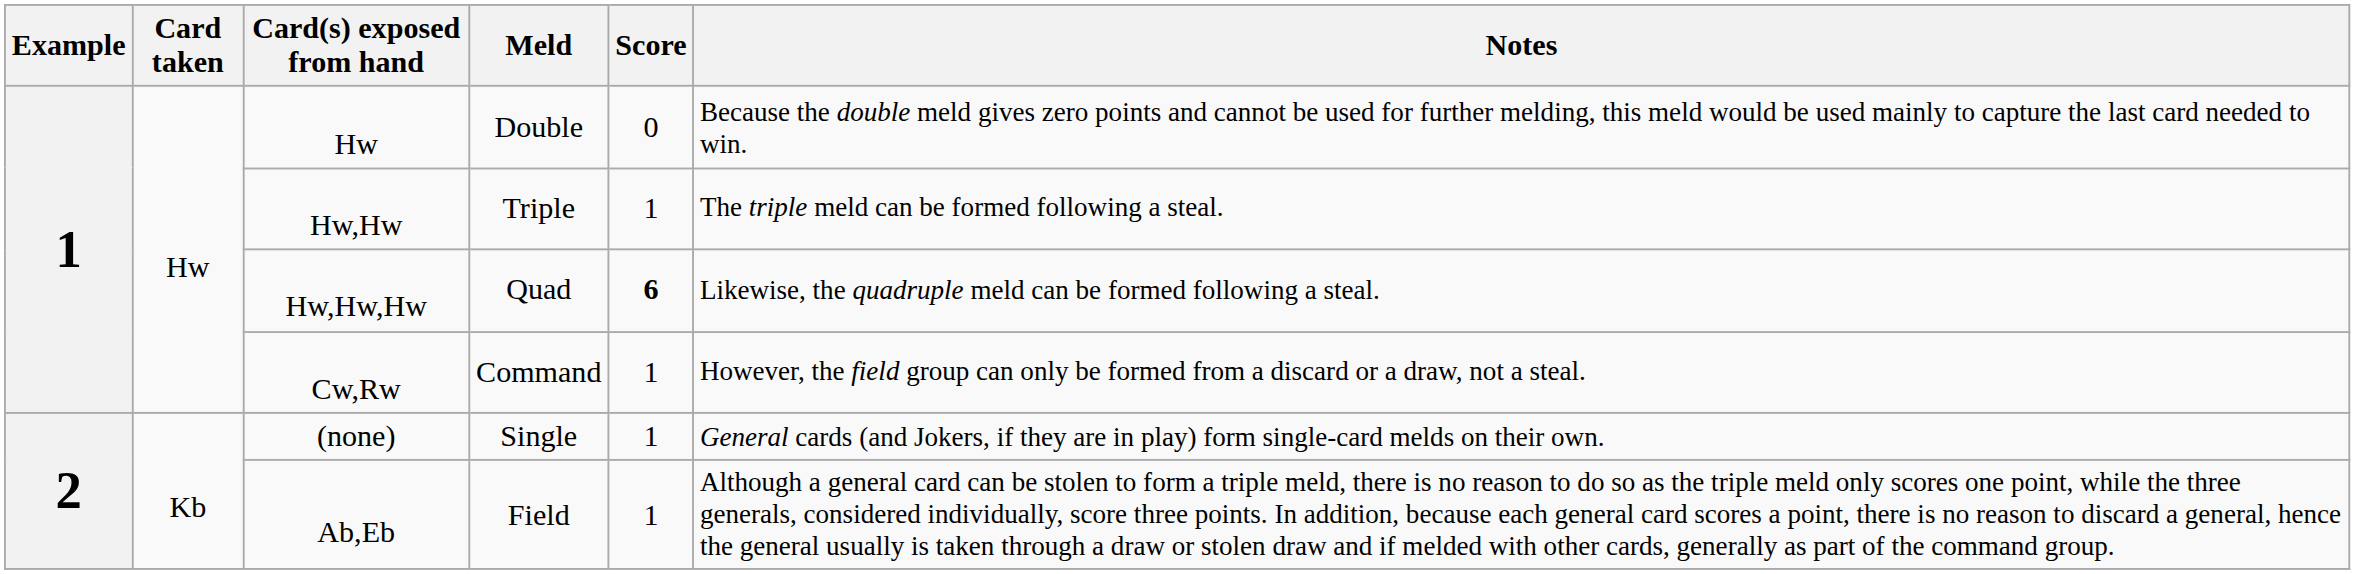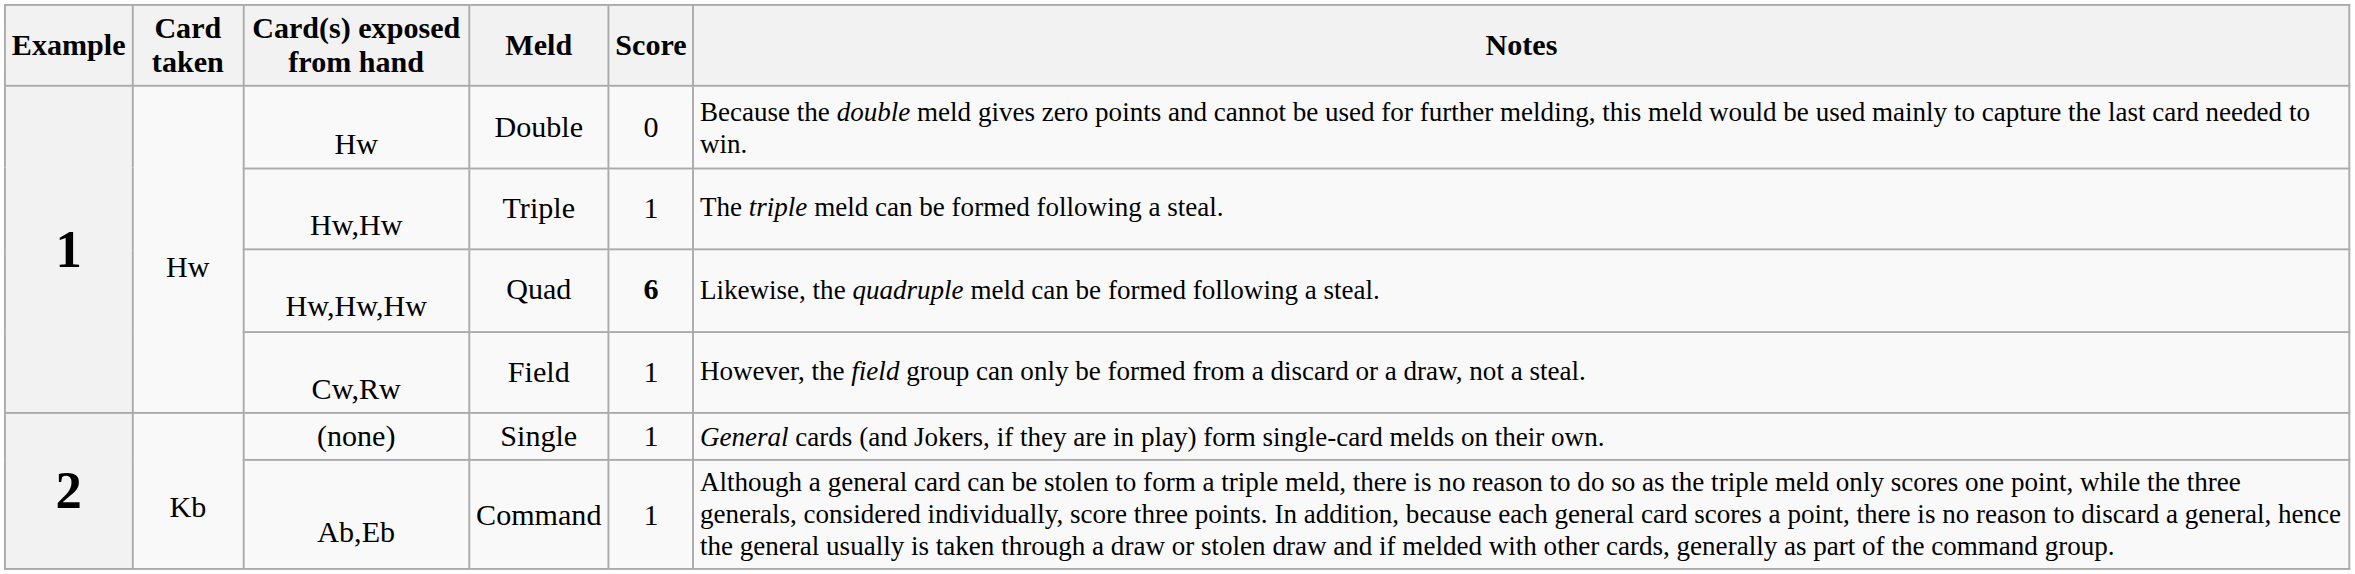Cw,Rw | Meld: Command -> Field
Ab,Eb | Meld: Field -> Command
